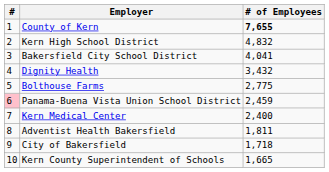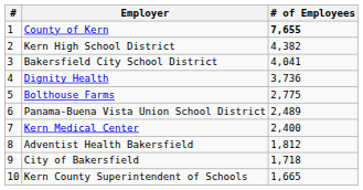Kern High School District | # of Employees: 4,832 -> 4,382
Dignity Health | # of Employees: 3,432 -> 3,736
Panama-Buena Vista Union School District | #: pink background -> no background
Panama-Buena Vista Union School District | # of Employees: 2,459 -> 2,489
Adventist Health Bakersfield | # of Employees: 1,811 -> 1,812
